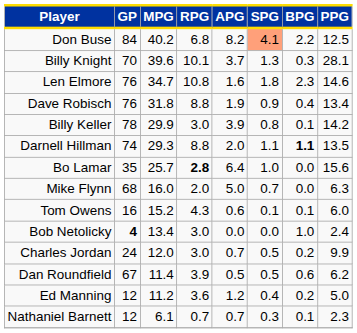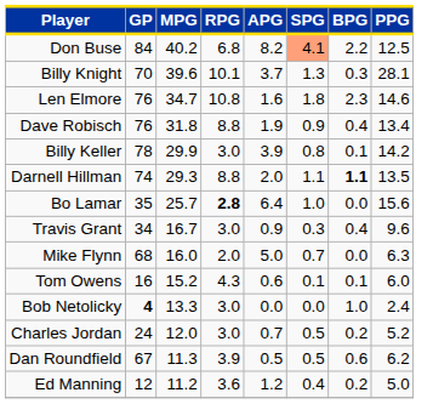+ row: Travis Grant | 34 | 16.7 | 3.0 | 0.9 | 0.3 | 0.4 | 9.6
Bob Netolicky | MPG: 13.4 -> 13.3
Charles Jordan | PPG: 9.9 -> 5.2
Dan Roundfield | MPG: 11.4 -> 11.3
- row: Nathaniel Barnett | 12 | 6.1 | 0.7 | 0.7 | 0.3 | 0.1 | 2.3
